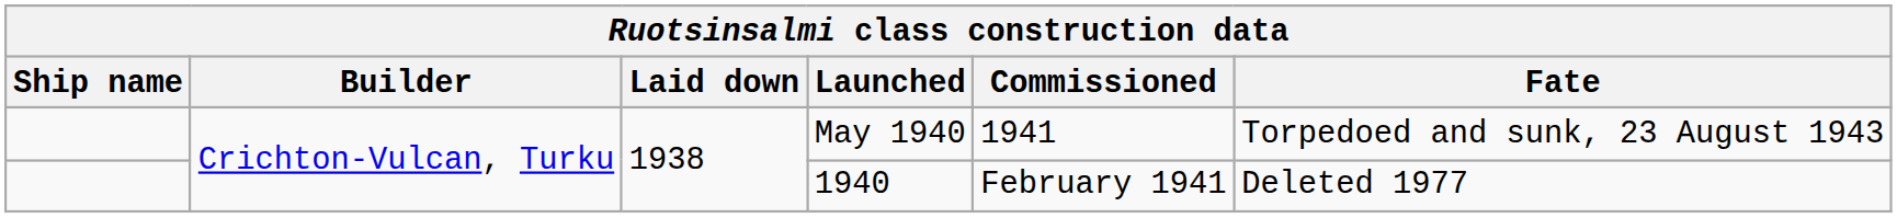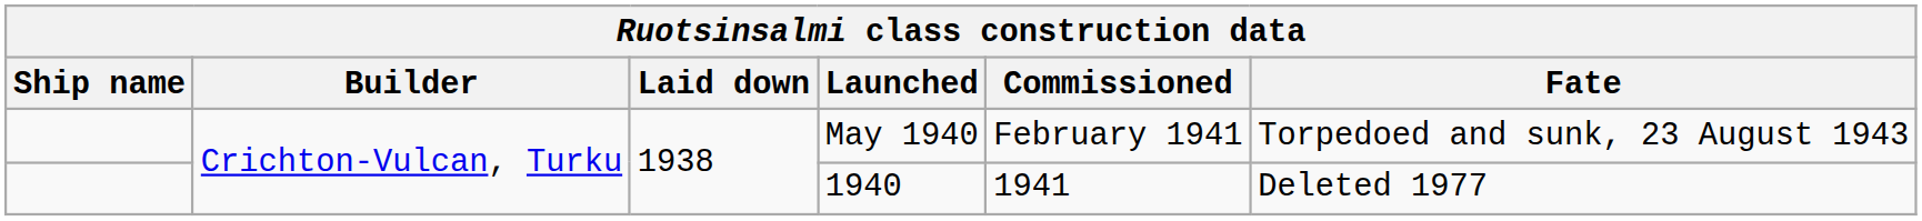May 1940 | Commissioned: 1941 -> February 1941
1940 | Commissioned: February 1941 -> 1941
